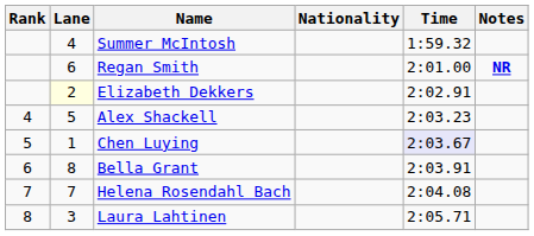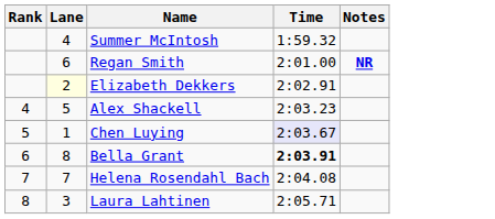- column: Nationality
Bella Grant | Time: normal -> bold
